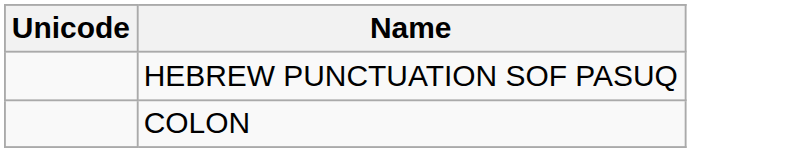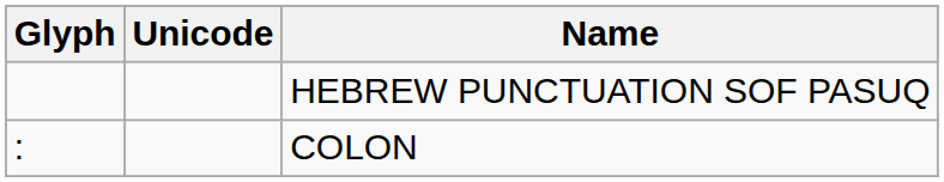+ column: Glyph | :
